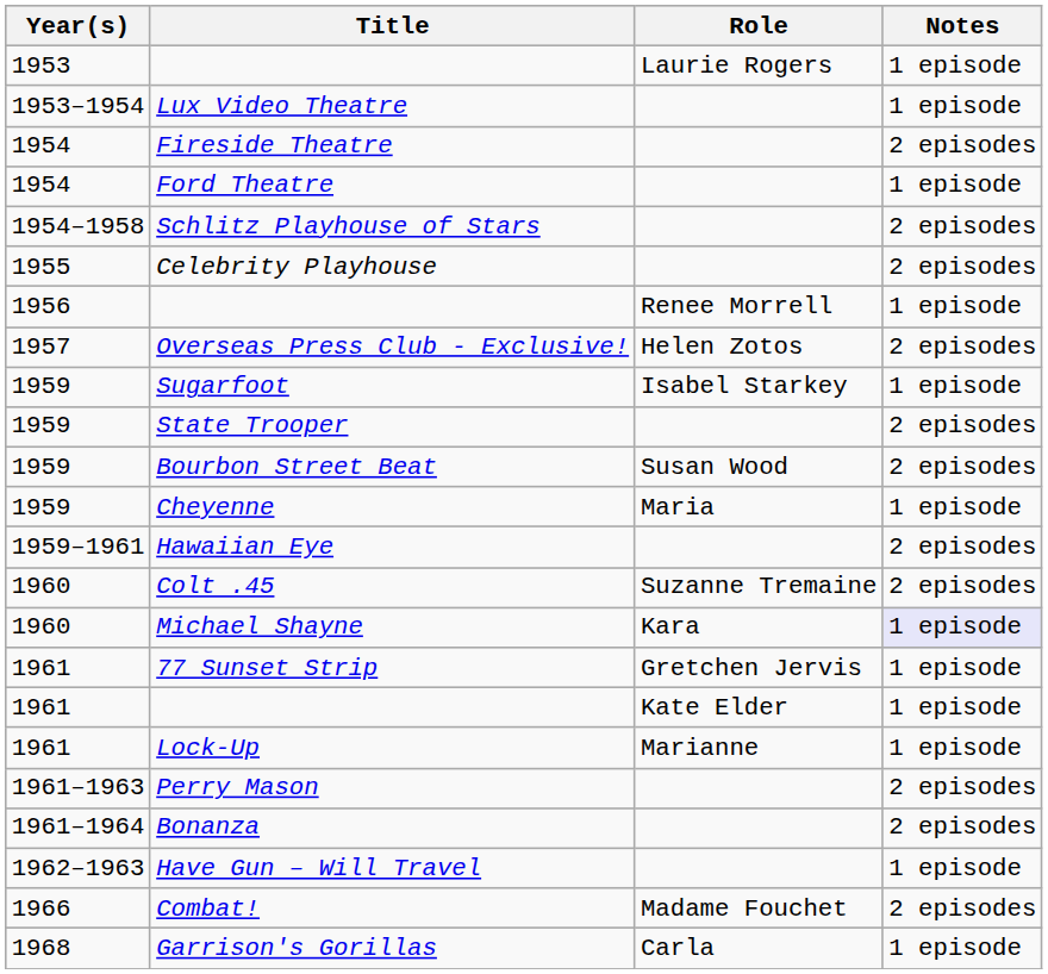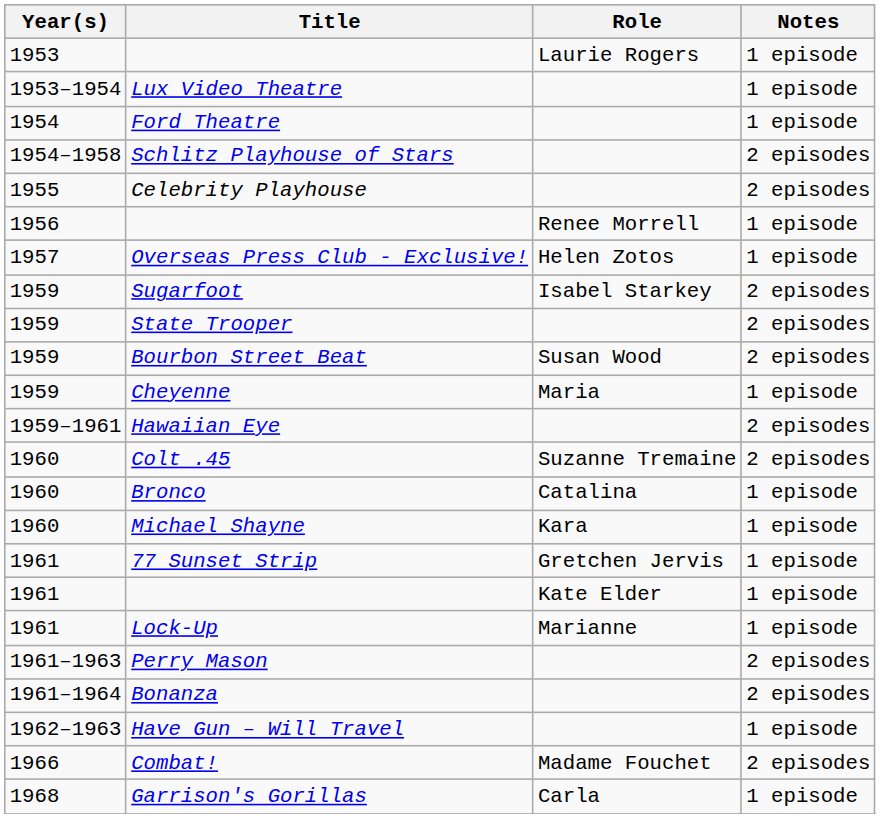- row: 1954 | Fireside Theatre | 2 episodes
Overseas Press Club - Exclusive! | Notes: 2 episodes -> 1 episode
Sugarfoot | Notes: 1 episode -> 2 episodes
+ row: 1960 | Bronco | Catalina | 1 episode
Michael Shayne | Notes: lavender background -> no background
